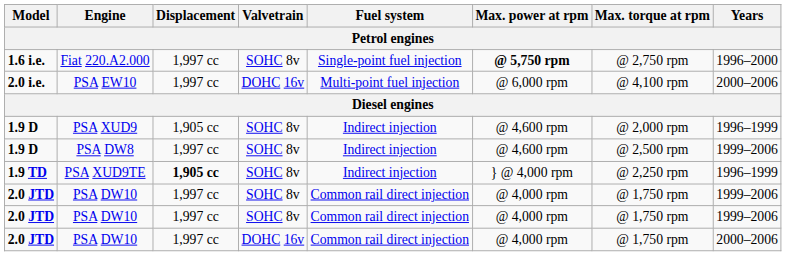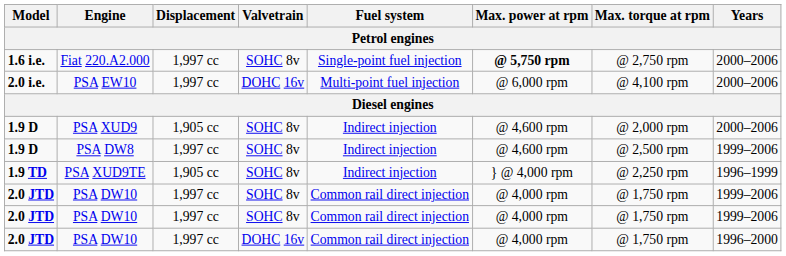Fiat 220.A2.000 | Years: 1996–2000 -> 2000–2006
PSA XUD9 | Years: 1996–1999 -> 2000–2006
PSA XUD9TE | Displacement: bold -> normal
PSA DW10 / DOHC 16v | Years: 2000–2006 -> 1996–2000
